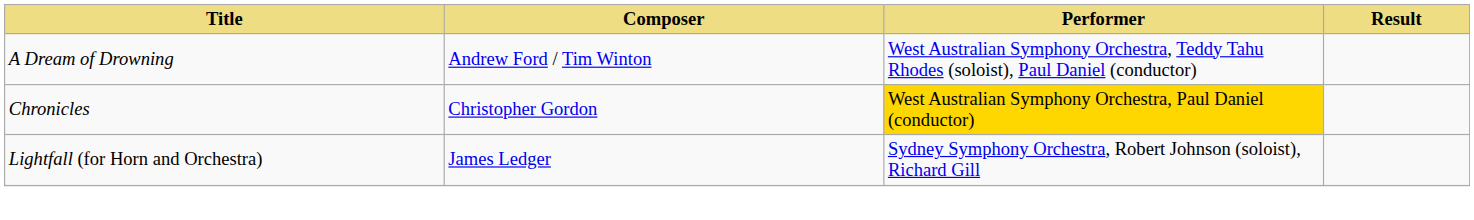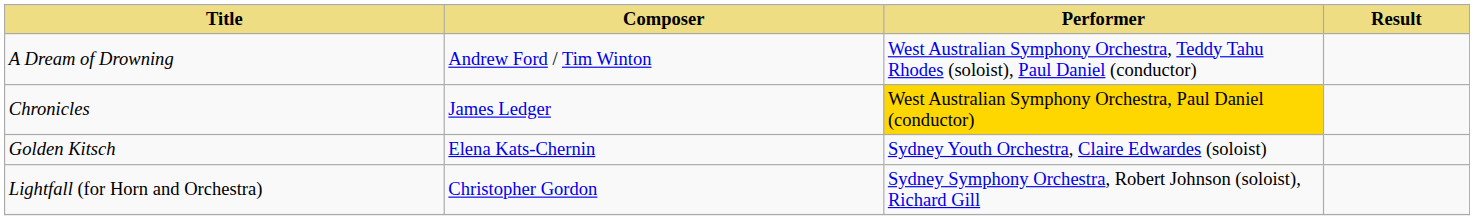Chronicles | Composer: Christopher Gordon -> James Ledger
+ row: Golden Kitsch | Elena Kats-Chernin | Sydney Youth Orchestra, Claire Edwardes (soloist)
Lightfall (for Horn and Orchestra) | Composer: James Ledger -> Christopher Gordon
